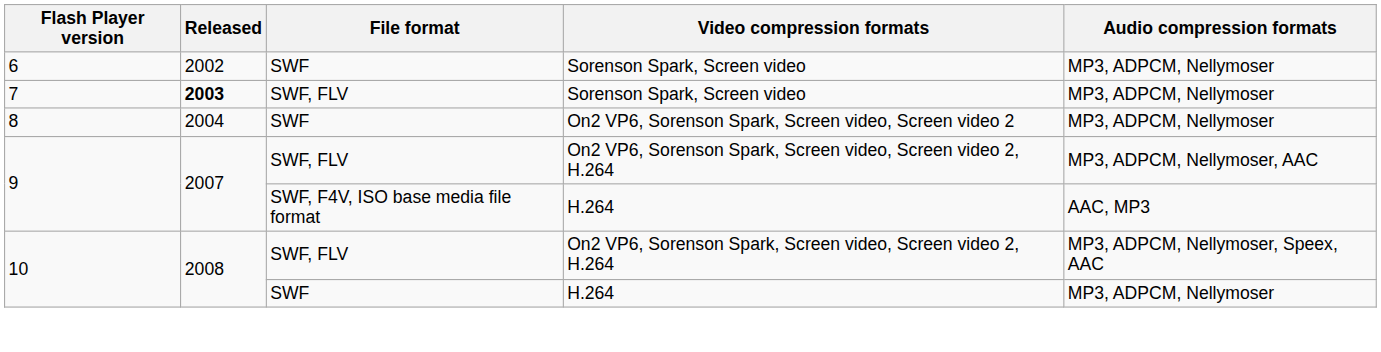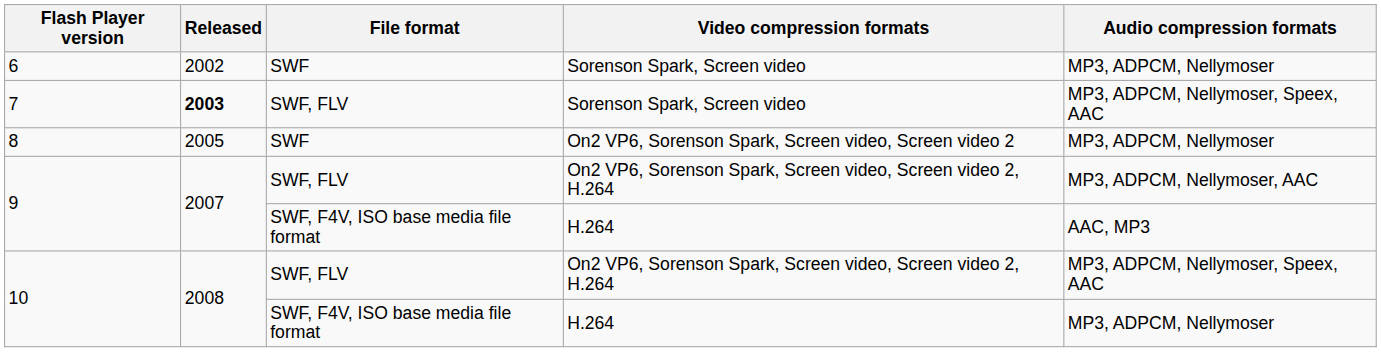7 | Audio compression formats: MP3, ADPCM, Nellymoser -> MP3, ADPCM, Nellymoser, Speex, AAC
8 | Released: 2004 -> 2005
10 / H.264 | File format: SWF -> SWF, F4V, ISO base media file format
